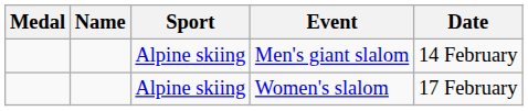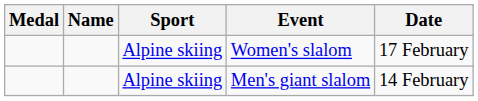rows swapped: Men's giant slalom <-> Women's slalom
